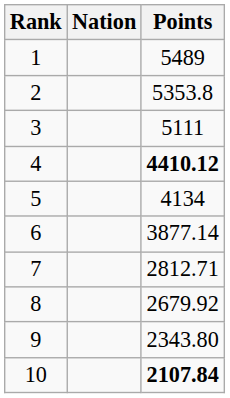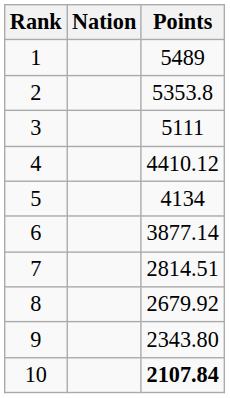4 | Points: bold -> normal
7 | Points: 2812.71 -> 2814.51
